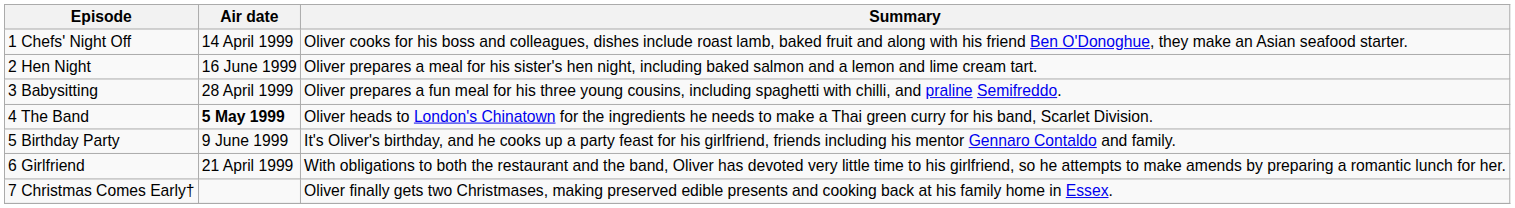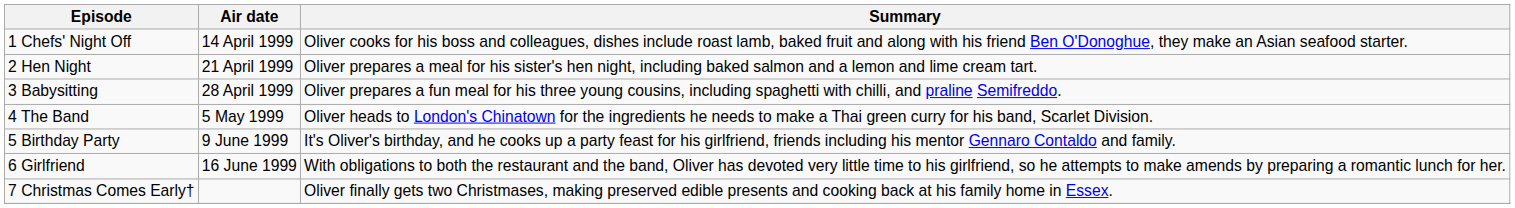2 Hen Night | Air date: 16 June 1999 -> 21 April 1999
4 The Band | Air date: bold -> normal
6 Girlfriend | Air date: 21 April 1999 -> 16 June 1999
